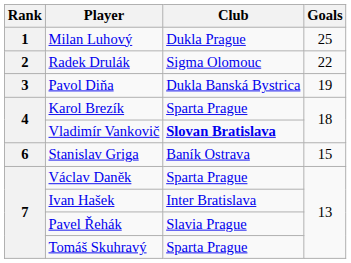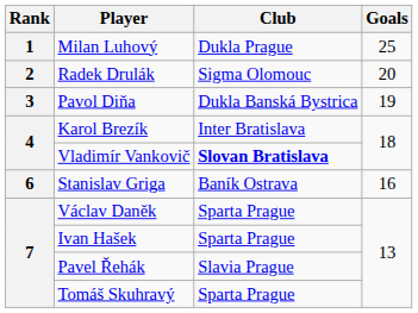Radek Drulák | Goals: 22 -> 20
Karol Brezík | Club: Sparta Prague -> Inter Bratislava
Stanislav Griga | Goals: 15 -> 16
Ivan Hašek | Club: Inter Bratislava -> Sparta Prague
